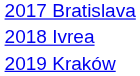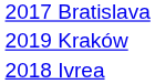rows swapped: 2018 Ivrea <-> 2019 Kraków
